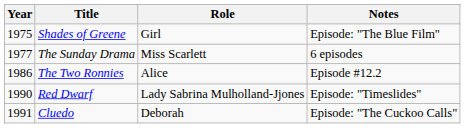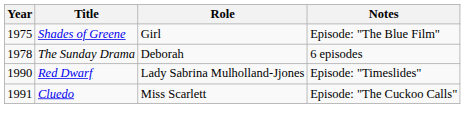The Sunday Drama | Year: 1977 -> 1978
The Sunday Drama | Role: Miss Scarlett -> Deborah
- row: 1986 | The Two Ronnies | Alice | Episode #12.2
Cluedo | Role: Deborah -> Miss Scarlett
